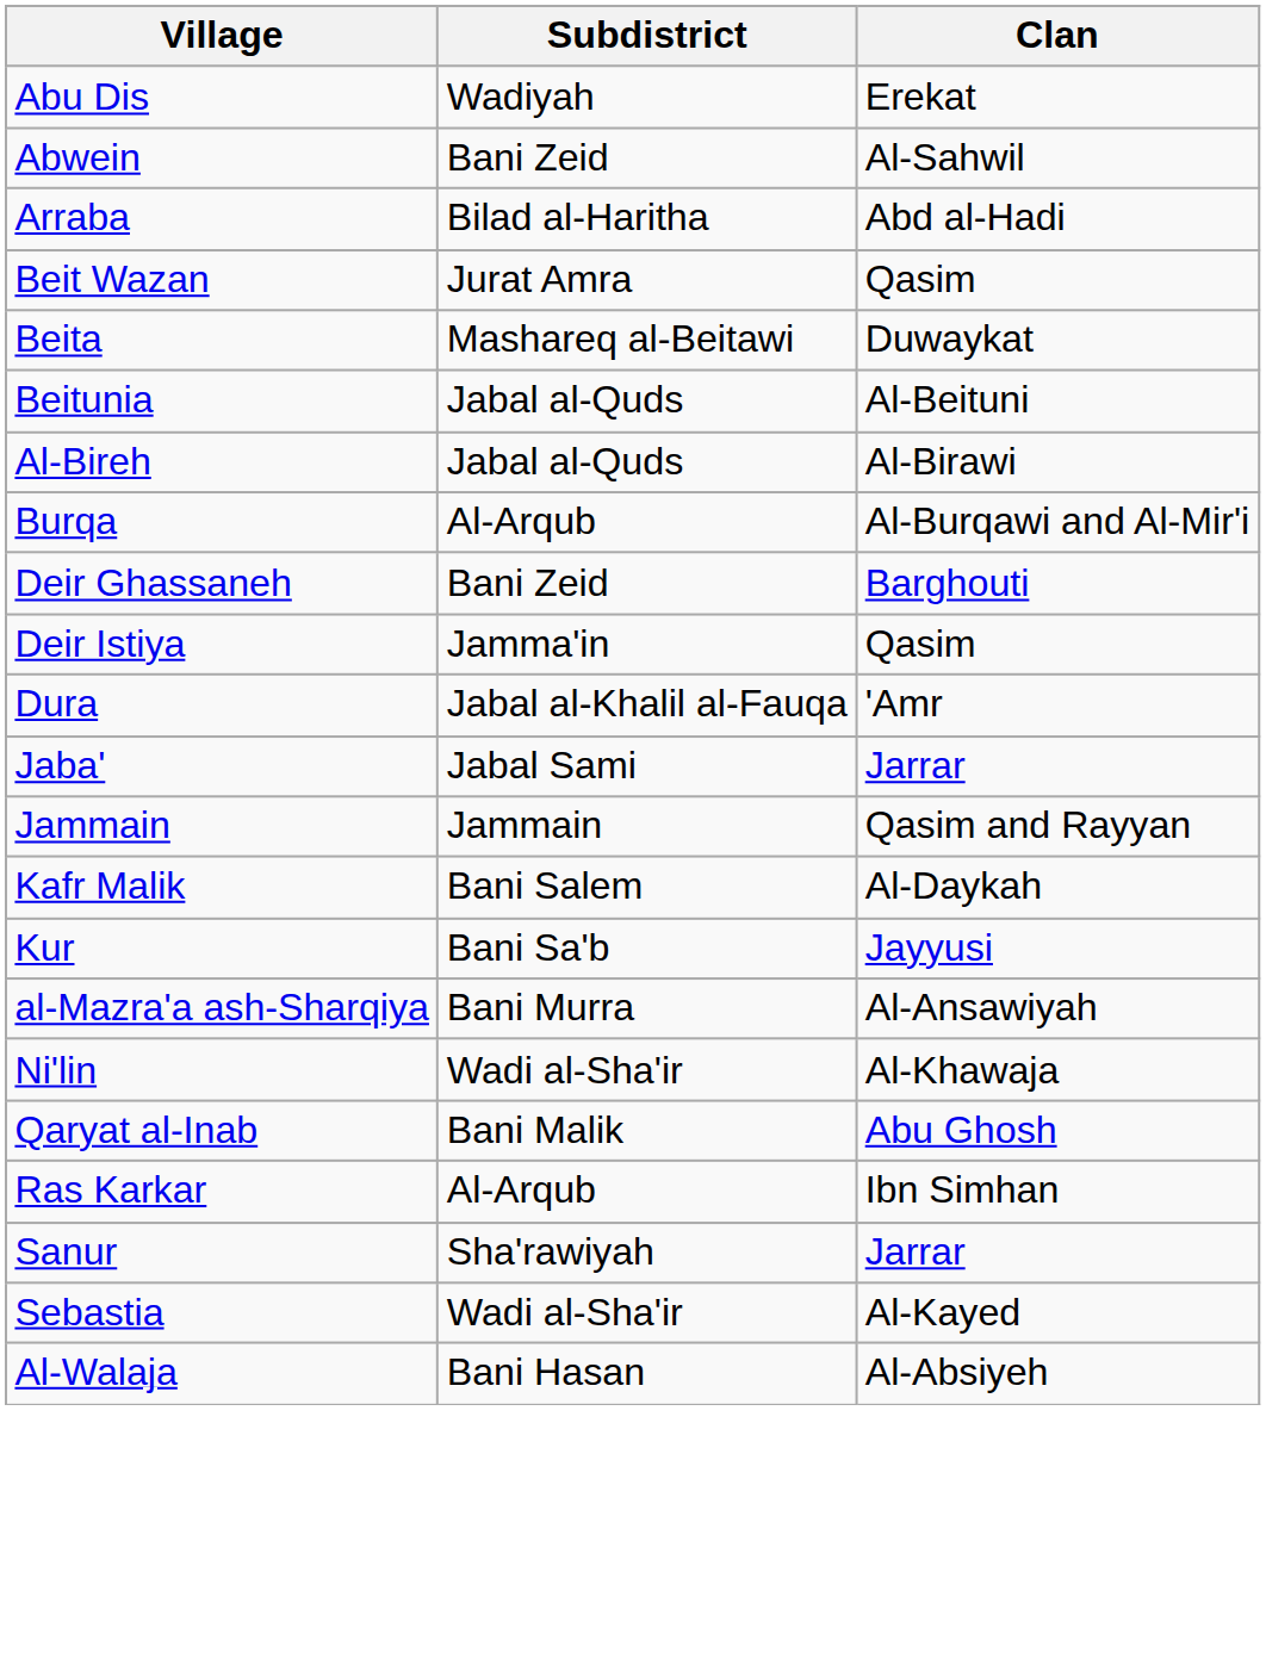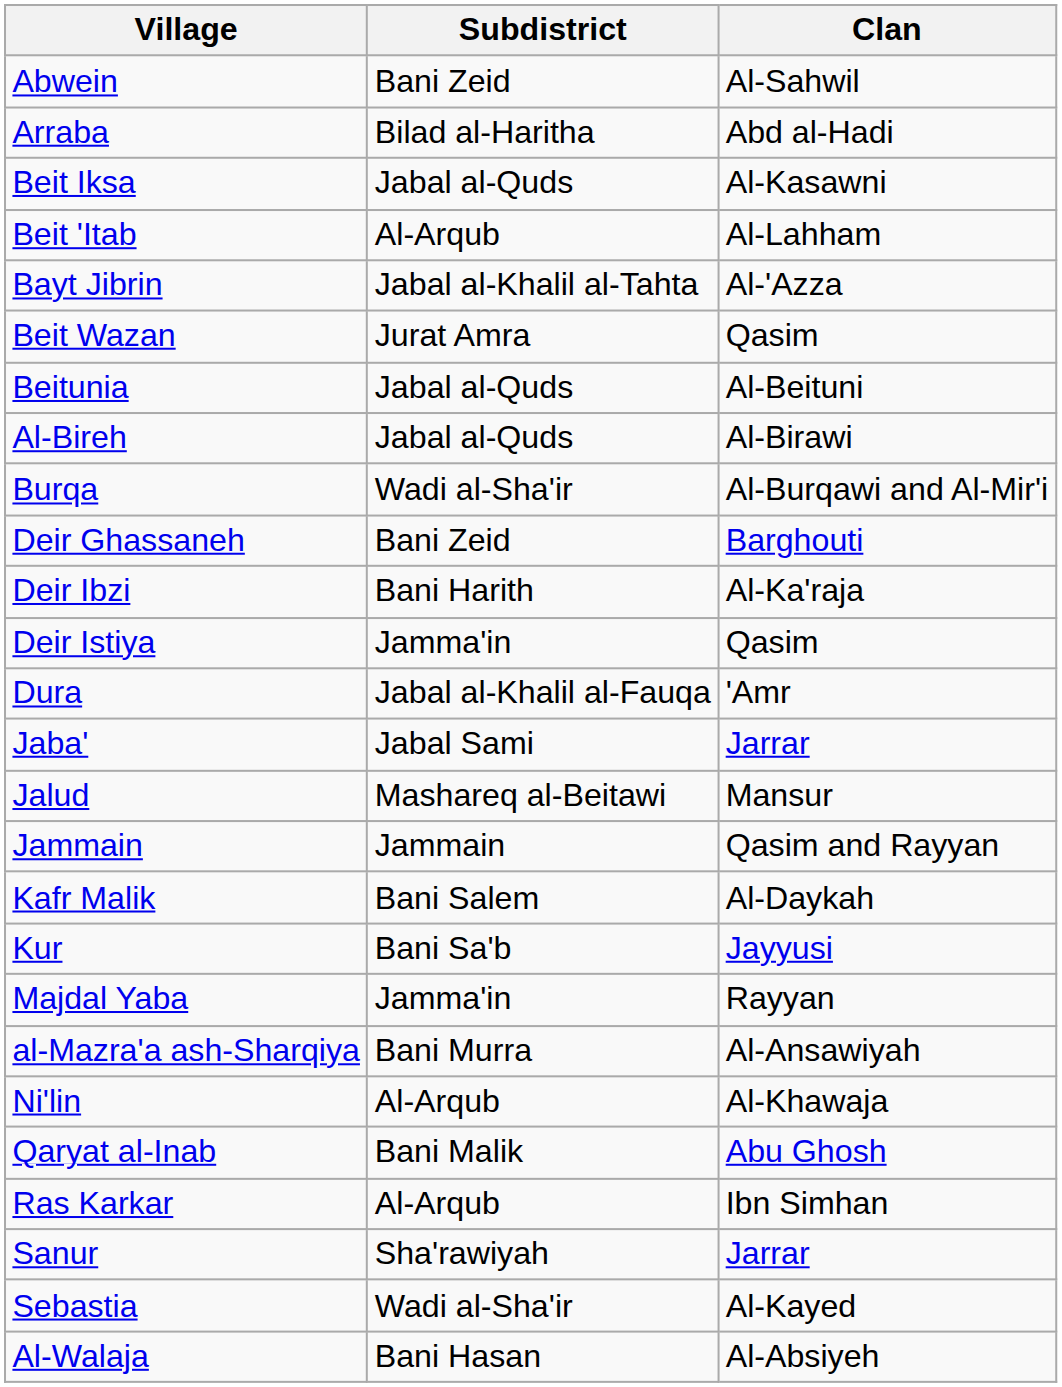- row: Abu Dis | Wadiyah | Erekat
+ row: Beit Iksa | Jabal al-Quds | Al-Kasawni
+ row: Beit 'Itab | Al-Arqub | Al-Lahham
+ row: Bayt Jibrin | Jabal al-Khalil al-Tahta | Al-'Azza
- row: Beita | Mashareq al-Beitawi | Duwaykat
Burqa | Subdistrict: Al-Arqub -> Wadi al-Sha'ir
+ row: Deir Ibzi | Bani Harith | Al-Ka'raja
+ row: Jalud | Mashareq al-Beitawi | Mansur
+ row: Majdal Yaba | Jamma'in | Rayyan
Ni'lin | Subdistrict: Wadi al-Sha'ir -> Al-Arqub
